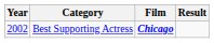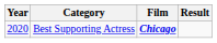Best Supporting Actress | Year: 2002 -> 2020
